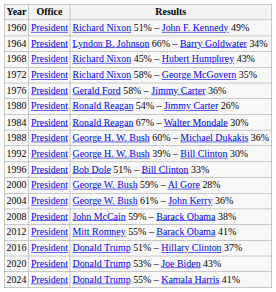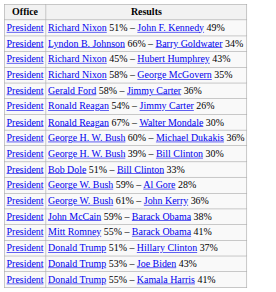- column: Year | 1960 | 1964 | 1968 | 1972 | 1976 | 1980 | 1984 | 1988 | 1992 | 1996 | 2000 | 2004 | 2008 | 2012 | 2016 | 2020 | 2024
